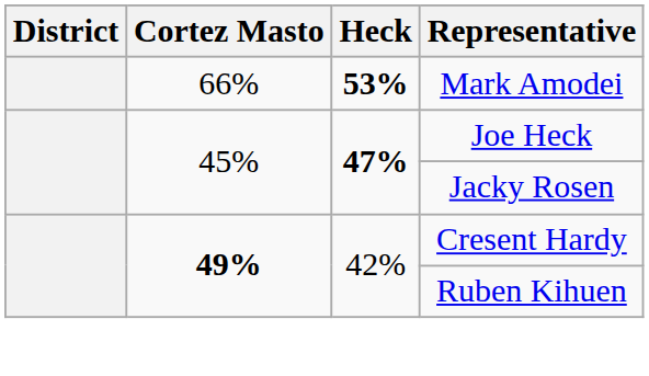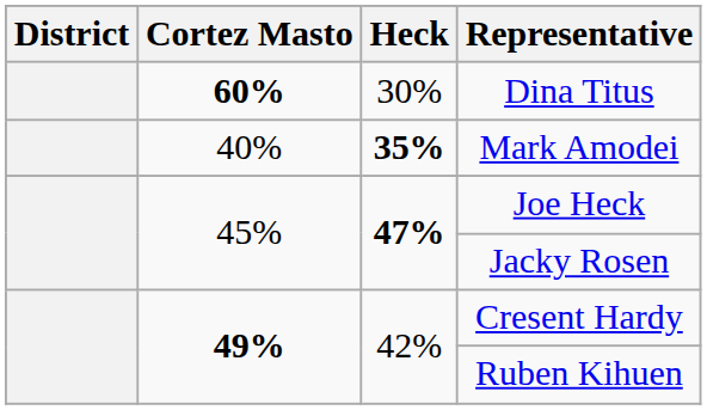+ row: 60% | 30% | Dina Titus
Mark Amodei | Cortez Masto: 66% -> 40%
Mark Amodei | Heck: 53% -> 35%
